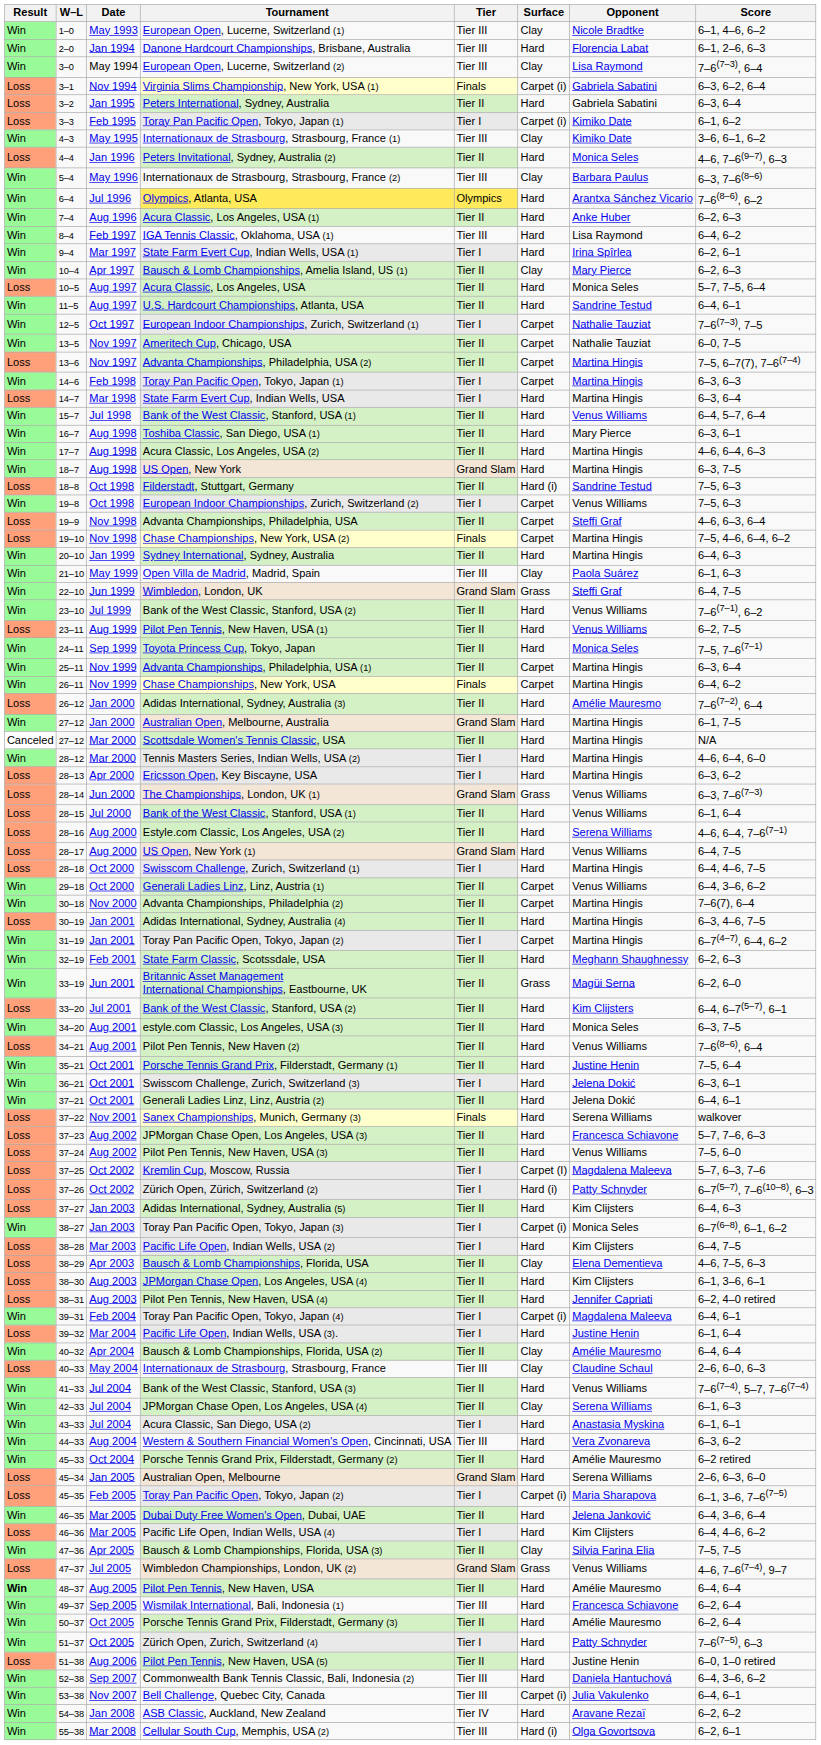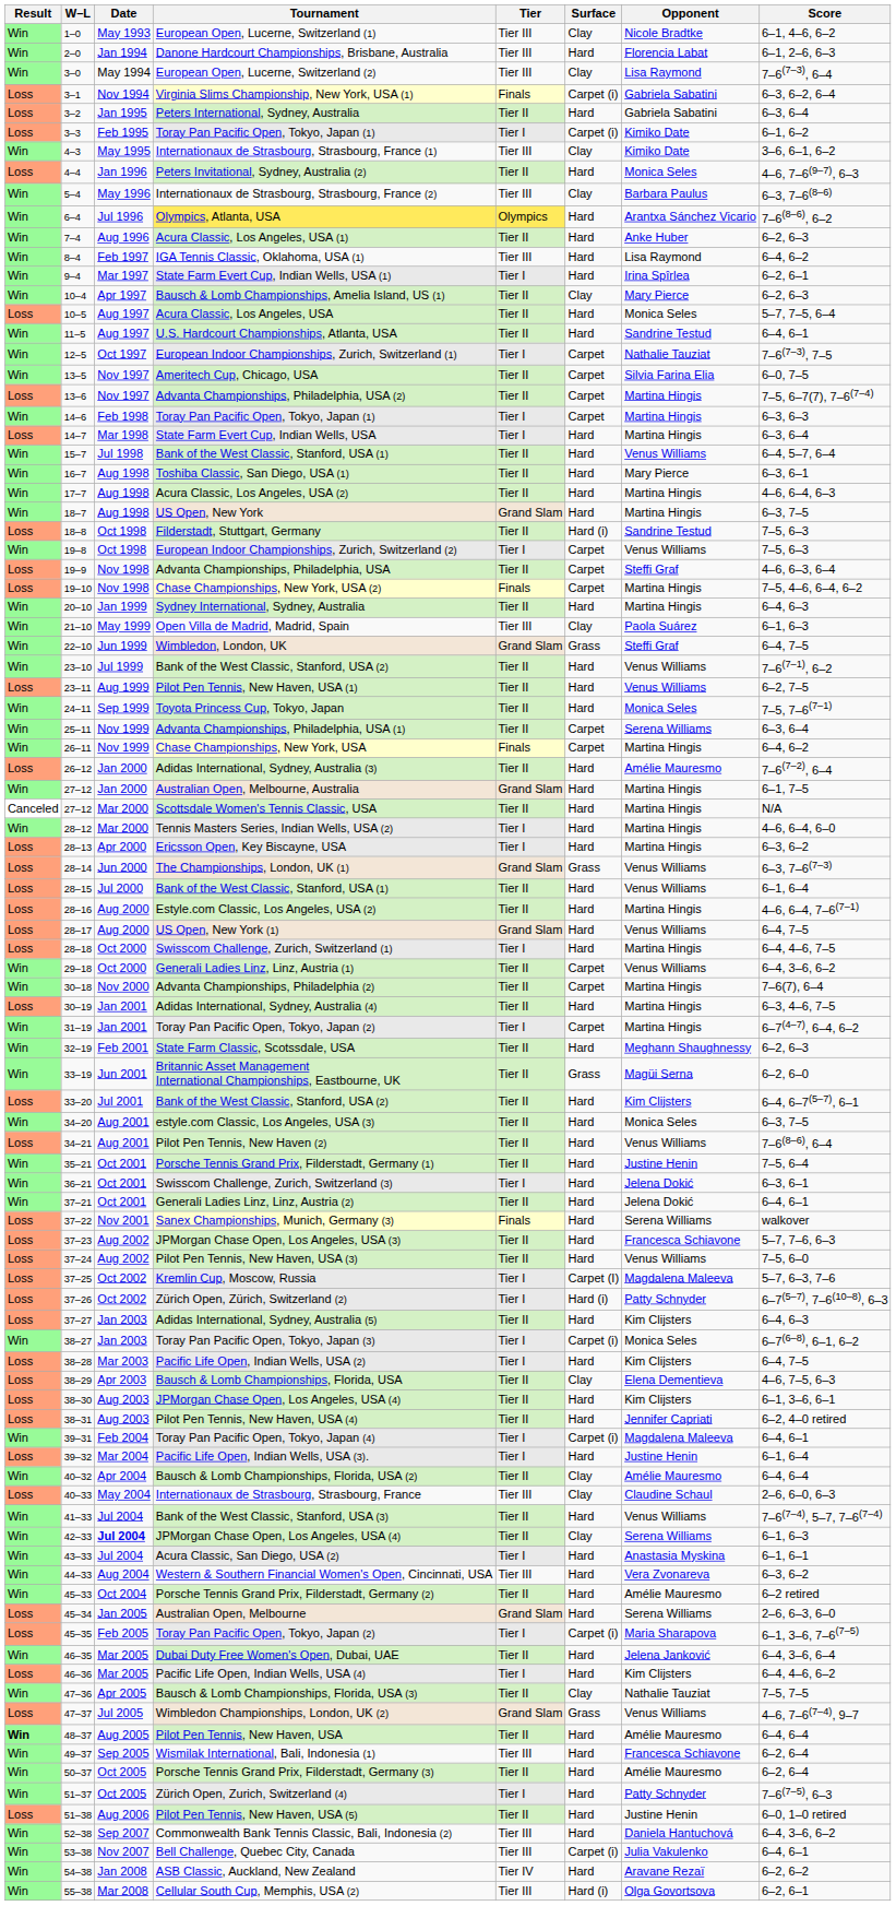Ameritech Cup, Chicago, USA | Opponent: Nathalie Tauziat -> Silvia Farina Elia
Advanta Championships, Philadelphia, USA (1) | Opponent: Martina Hingis -> Serena Williams
Estyle.com Classic, Los Angeles, USA (2) | Opponent: Serena Williams -> Martina Hingis
42–33 / JPMorgan Chase Open, Los Angeles, USA (4) | Date: normal -> bold
Bausch & Lomb Championships, Florida, USA (3) | Opponent: Silvia Farina Elia -> Nathalie Tauziat
